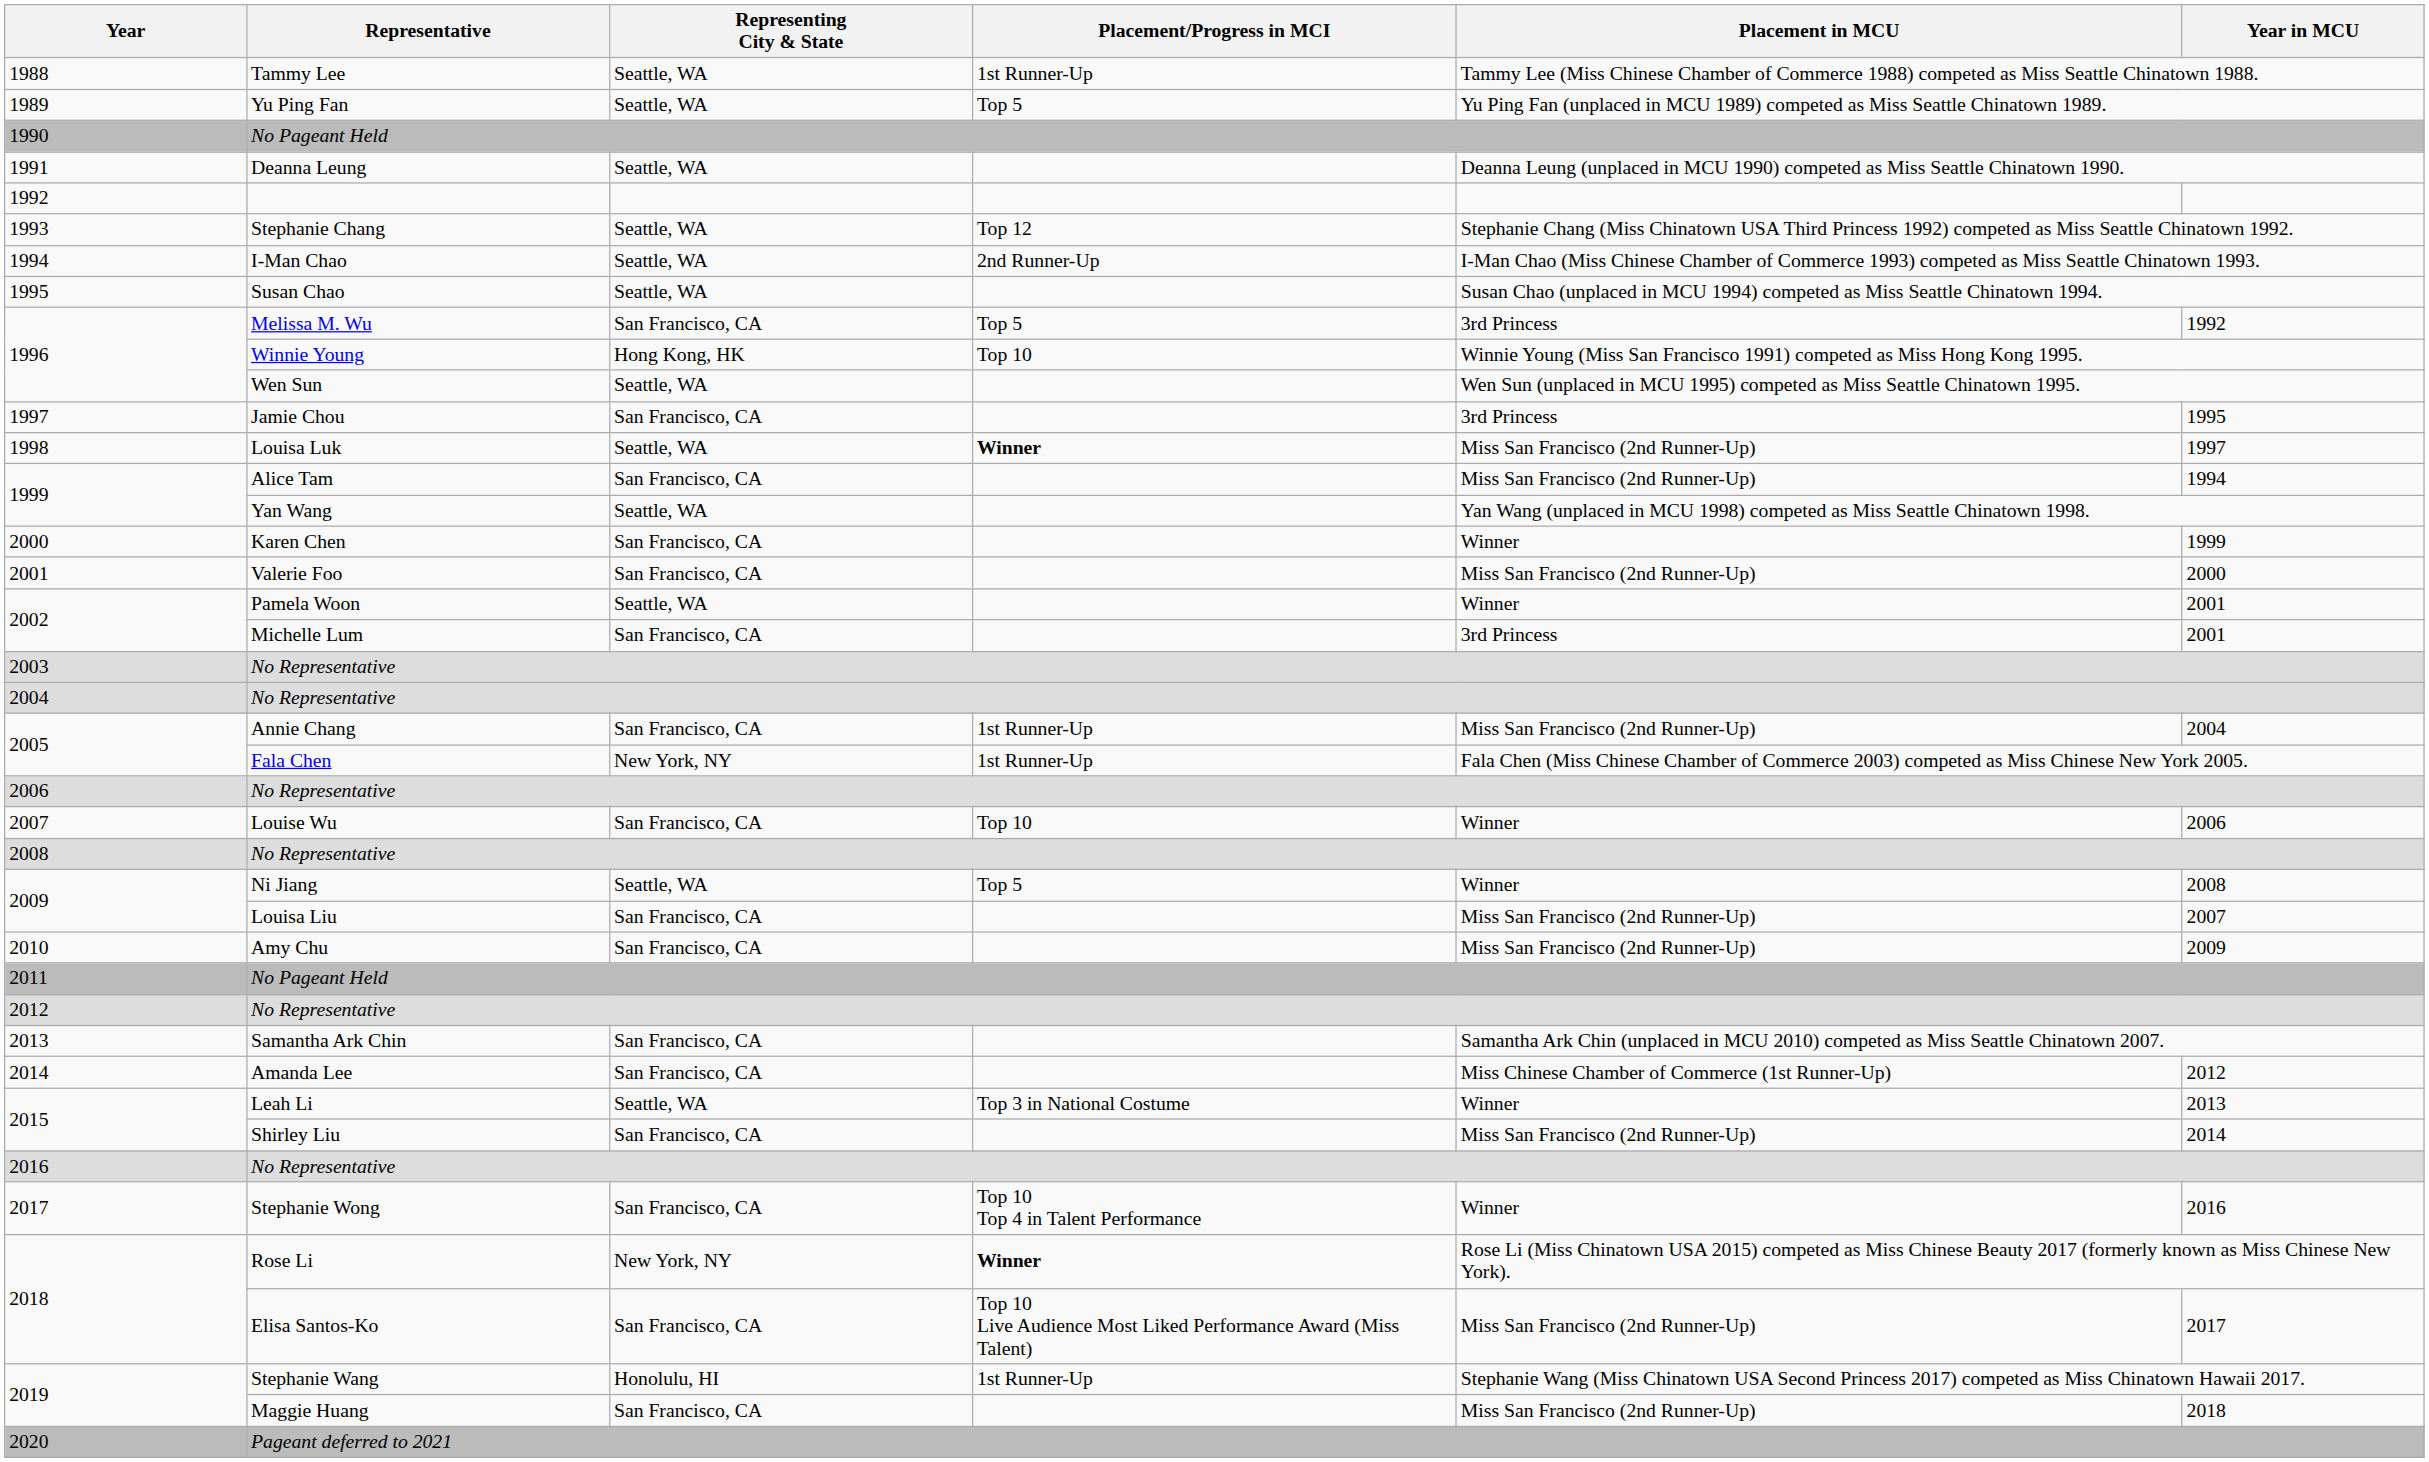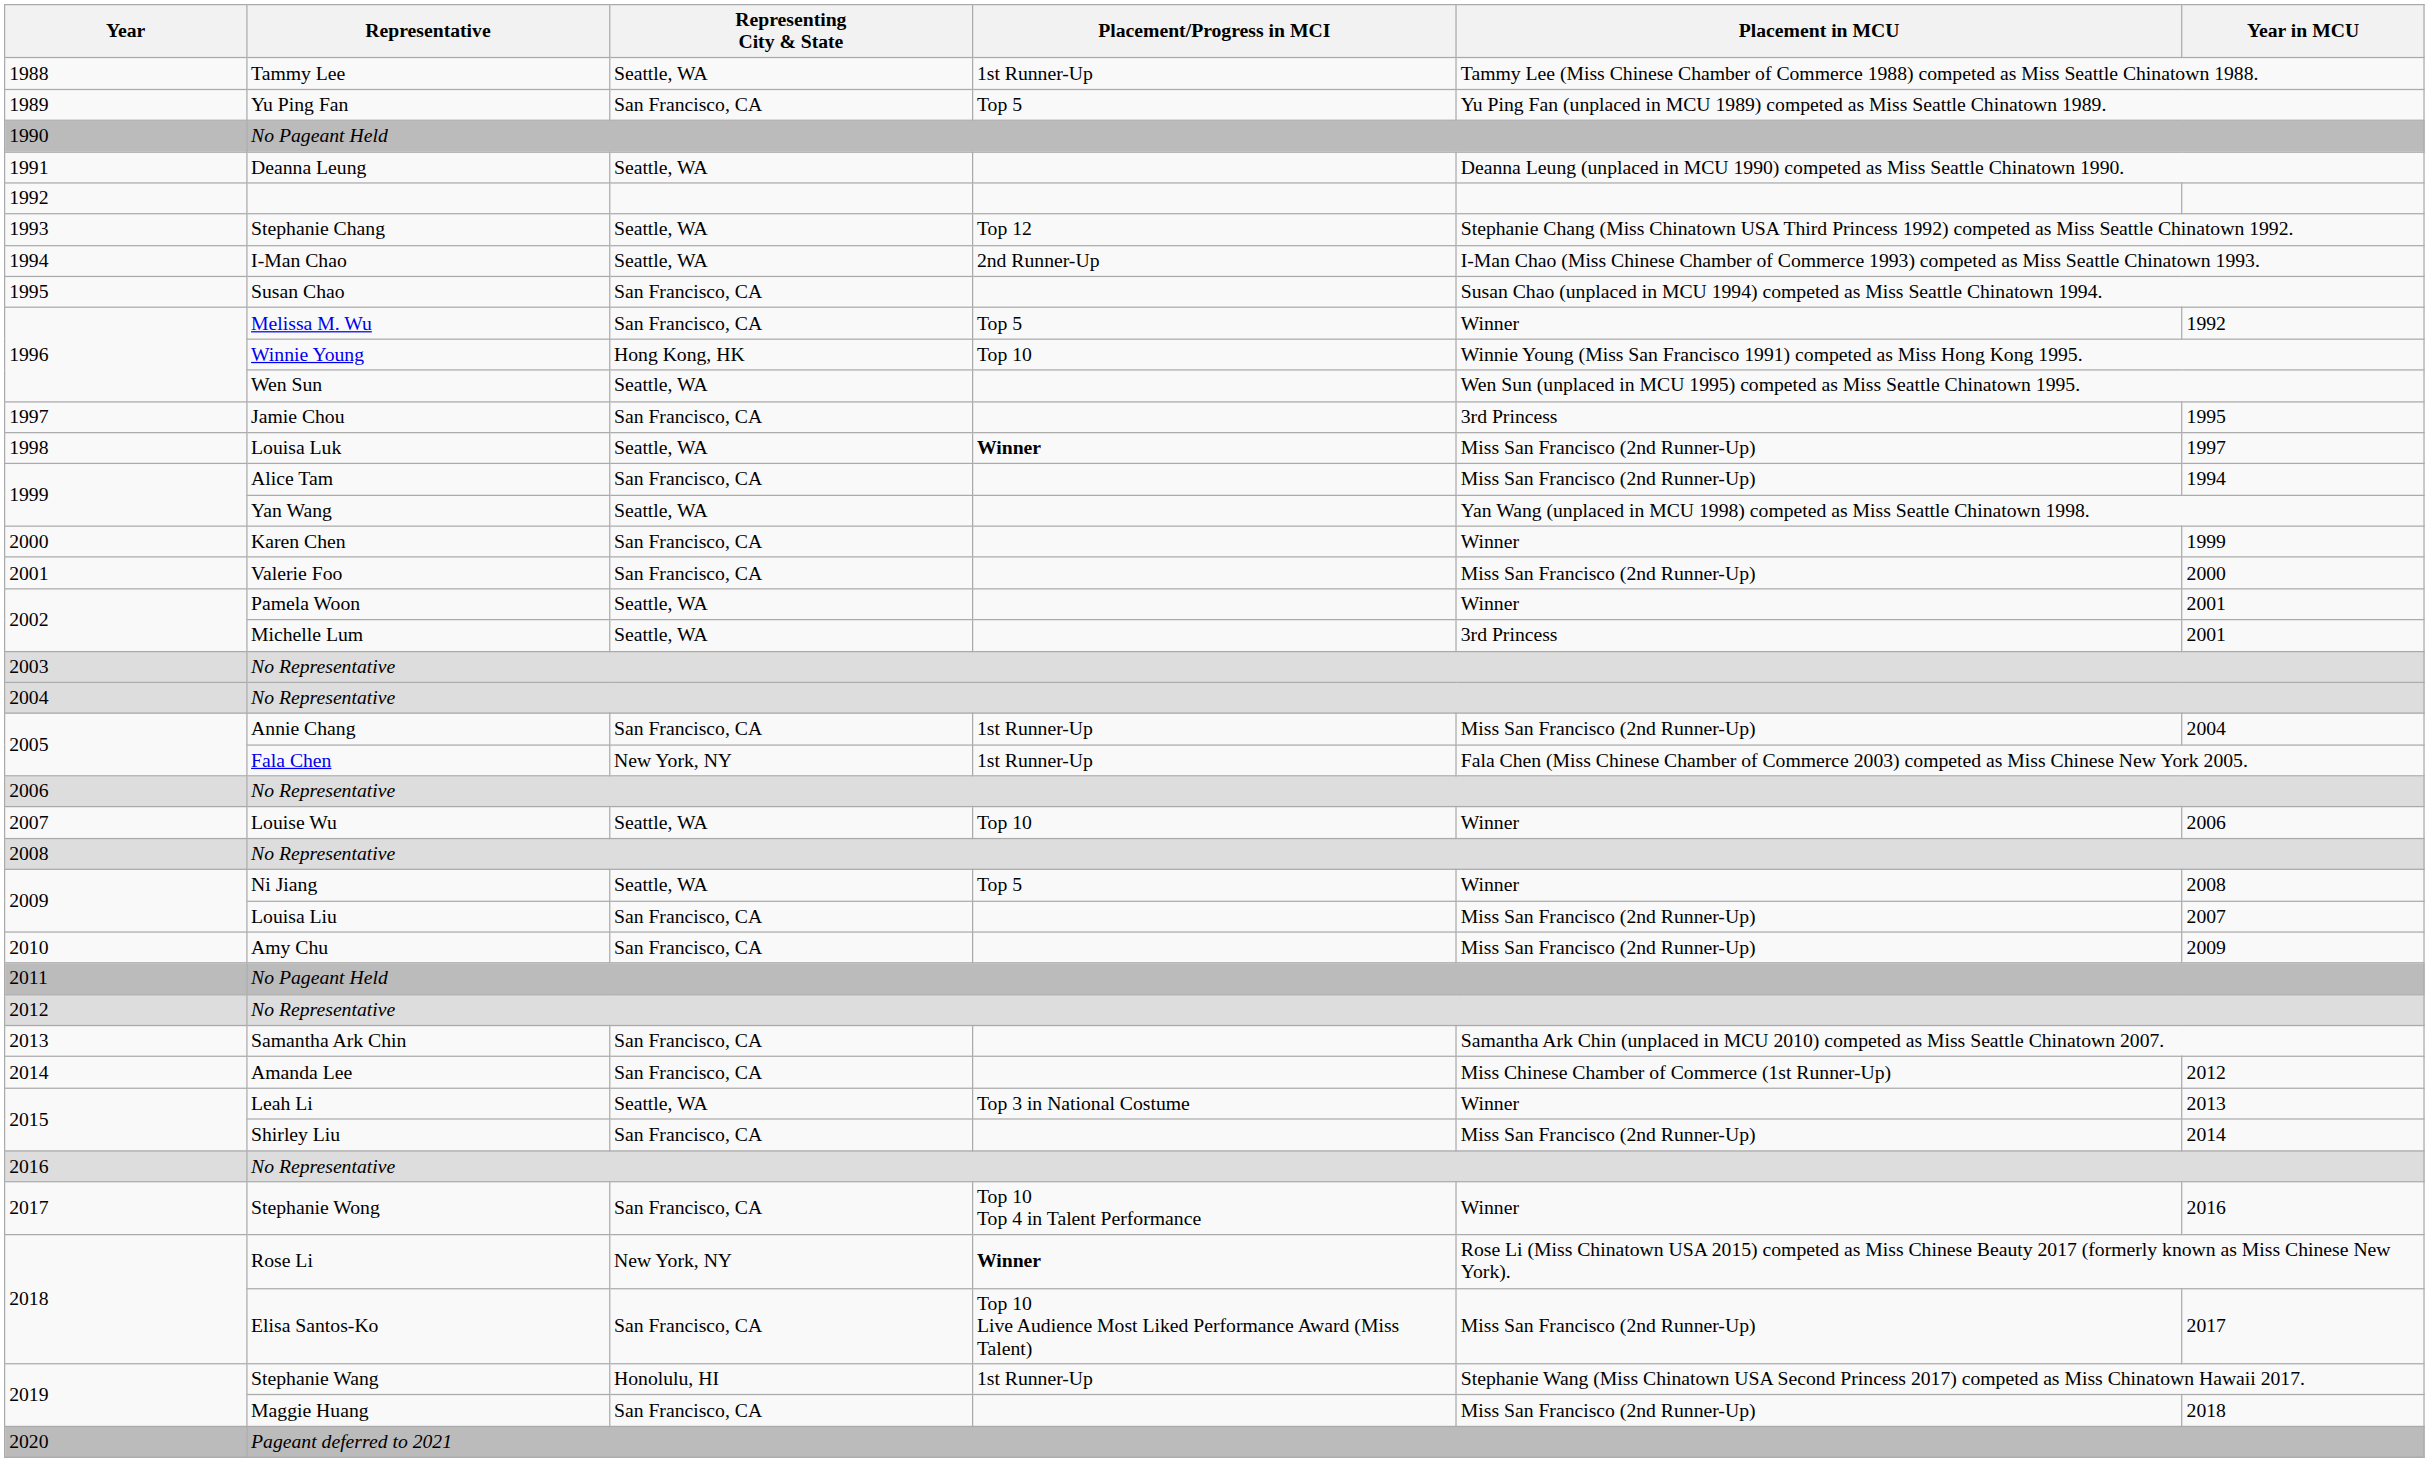Yu Ping Fan | Representing City & State: Seattle, WA -> San Francisco, CA
Susan Chao | Representing City & State: Seattle, WA -> San Francisco, CA
Melissa M. Wu | Placement in MCU: 3rd Princess -> Winner
Michelle Lum | Representing City & State: San Francisco, CA -> Seattle, WA
Louise Wu | Representing City & State: San Francisco, CA -> Seattle, WA
